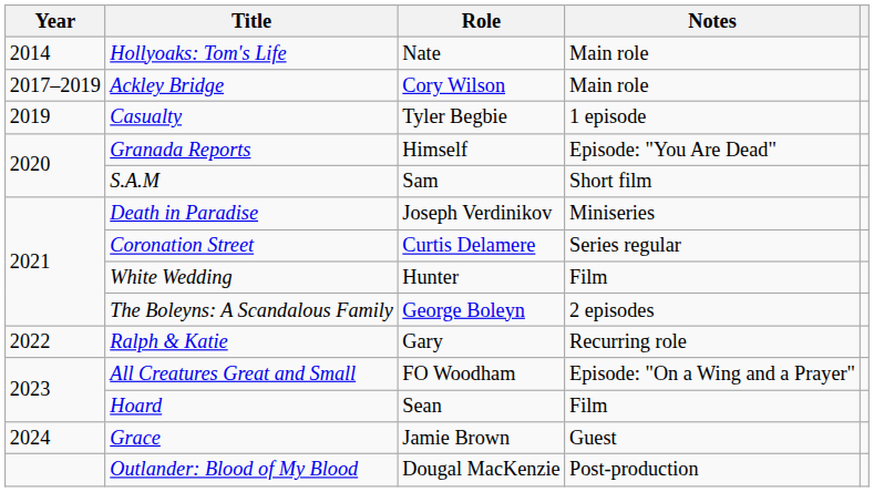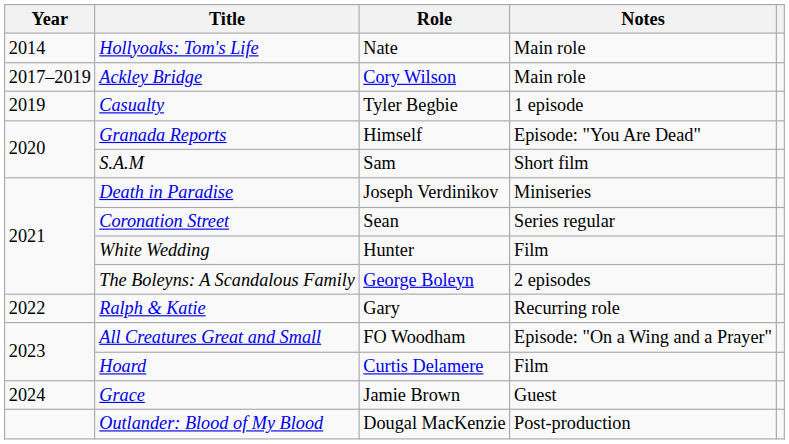Coronation Street | Role: Curtis Delamere -> Sean
Hoard | Role: Sean -> Curtis Delamere
